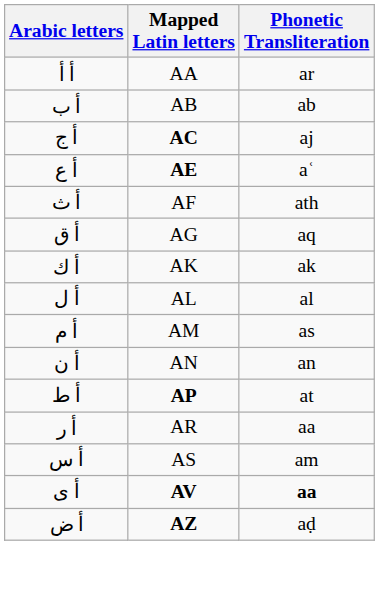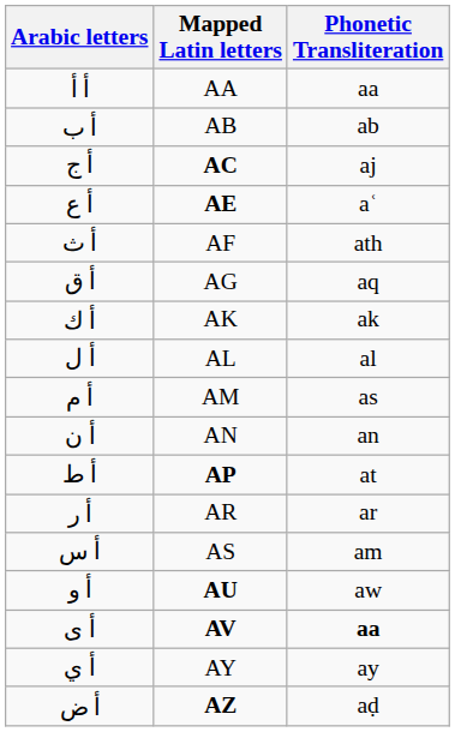أ أ | Phonetic Transliteration: ar -> aa
أ ر | Phonetic Transliteration: aa -> ar
+ row: أ و | AU | aw
+ row: أ ي | AY | ay
